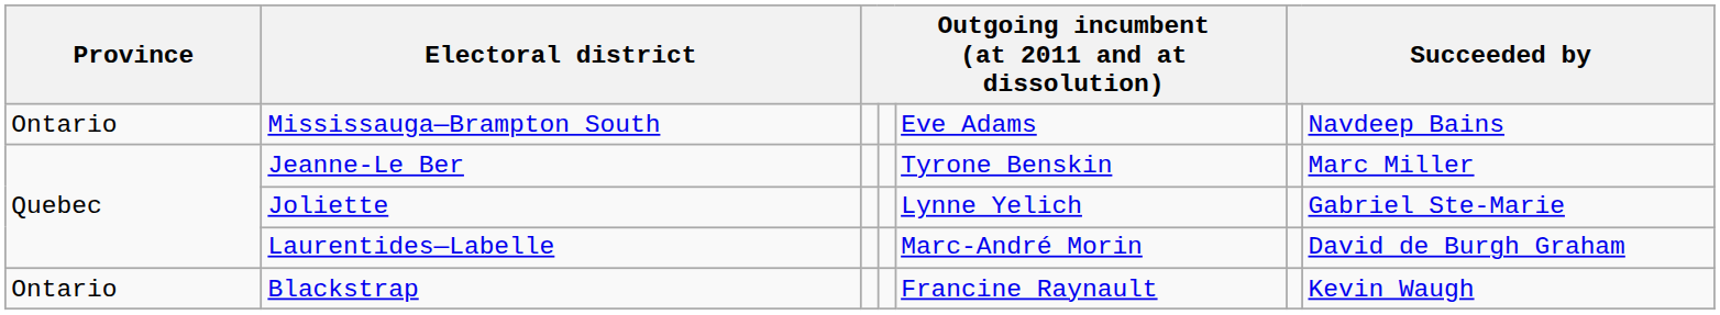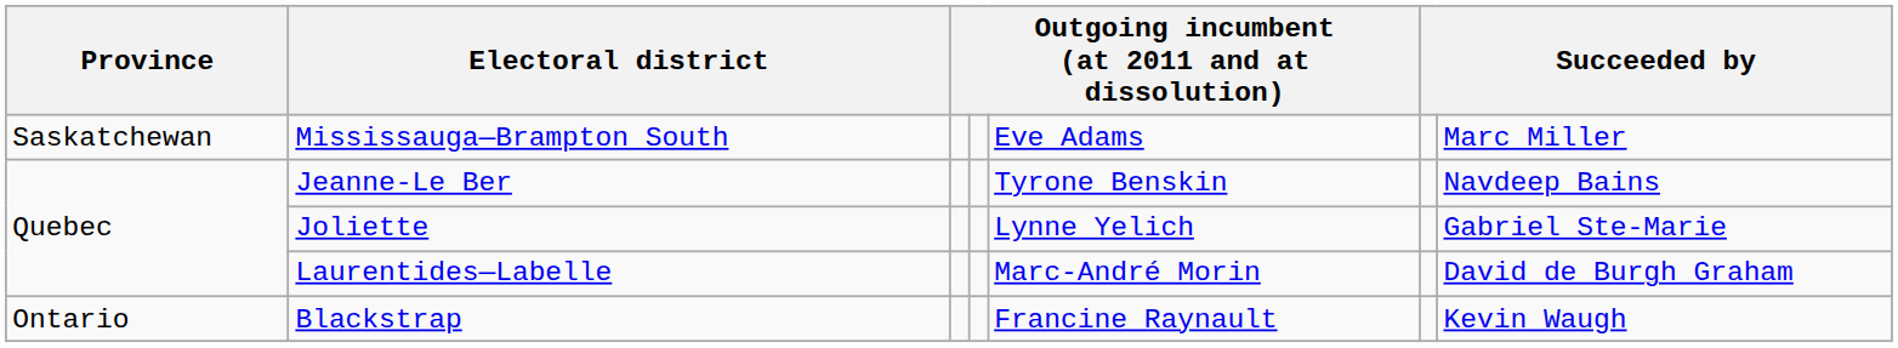Mississauga—Brampton South | Province: Ontario -> Saskatchewan
Mississauga—Brampton South | column 7: Navdeep Bains -> Marc Miller
Jeanne-Le Ber | column 7: Marc Miller -> Navdeep Bains
